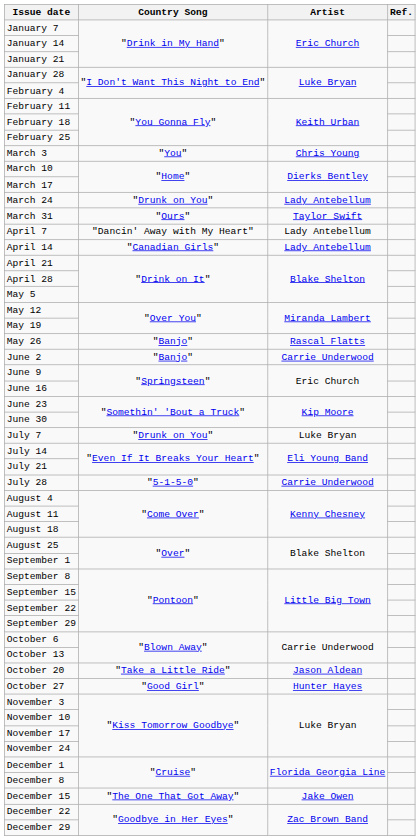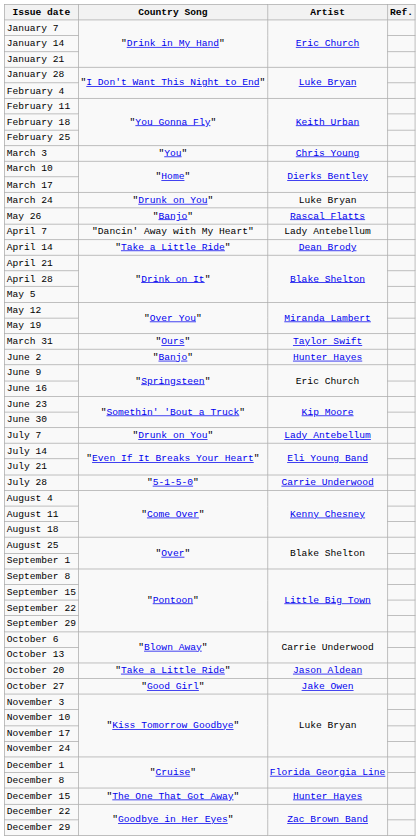March 24 | Artist: Lady Antebellum -> Luke Bryan
rows swapped: March 31 <-> May 26
April 14 | Country Song: "Canadian Girls" -> "Take a Little Ride"
April 14 | Artist: Lady Antebellum -> Dean Brody
June 2 | Artist: Carrie Underwood -> Hunter Hayes
July 7 | Artist: Luke Bryan -> Lady Antebellum
October 27 | Artist: Hunter Hayes -> Jake Owen
December 15 | Artist: Jake Owen -> Hunter Hayes
